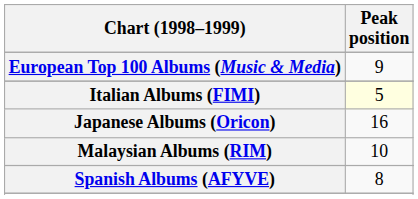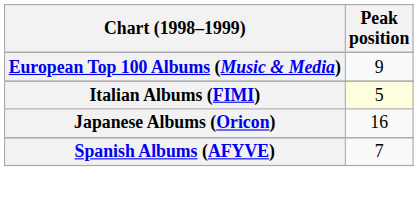- row: Malaysian Albums (RIM) | 10
Spanish Albums (AFYVE) | Peak position: 8 -> 7
